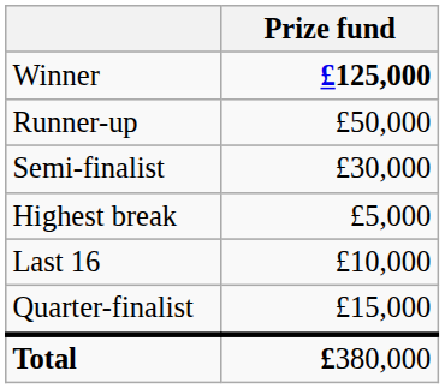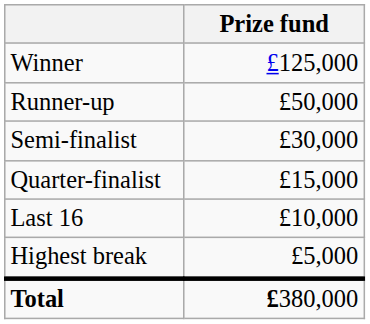Winner | Prize fund: bold -> normal
rows swapped: Quarter-finalist <-> Highest break
